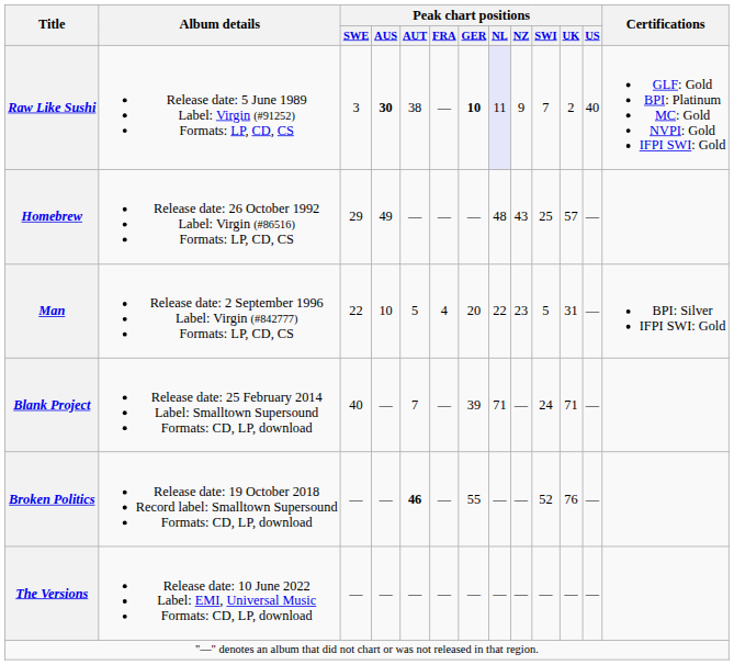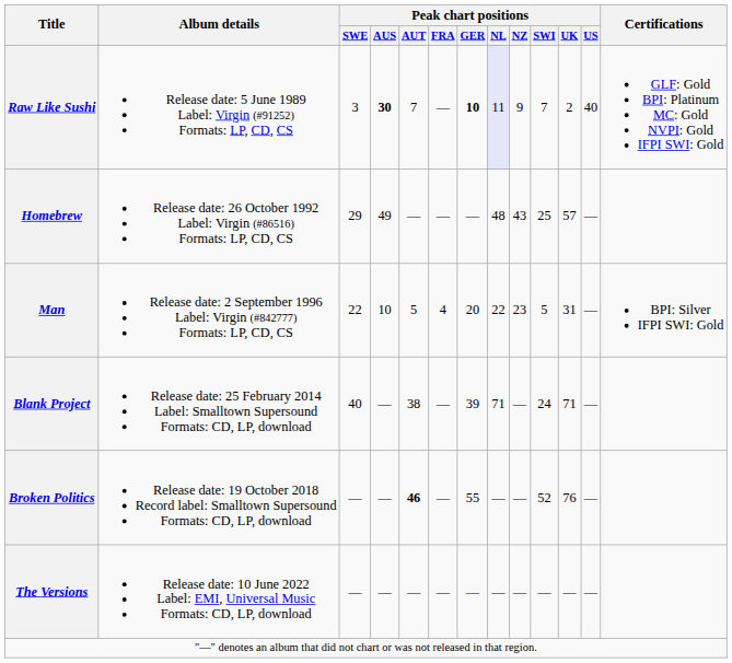Raw Like Sushi | Peak chart positions / AUT: 38 -> 7
Blank Project | Peak chart positions / AUT: 7 -> 38
